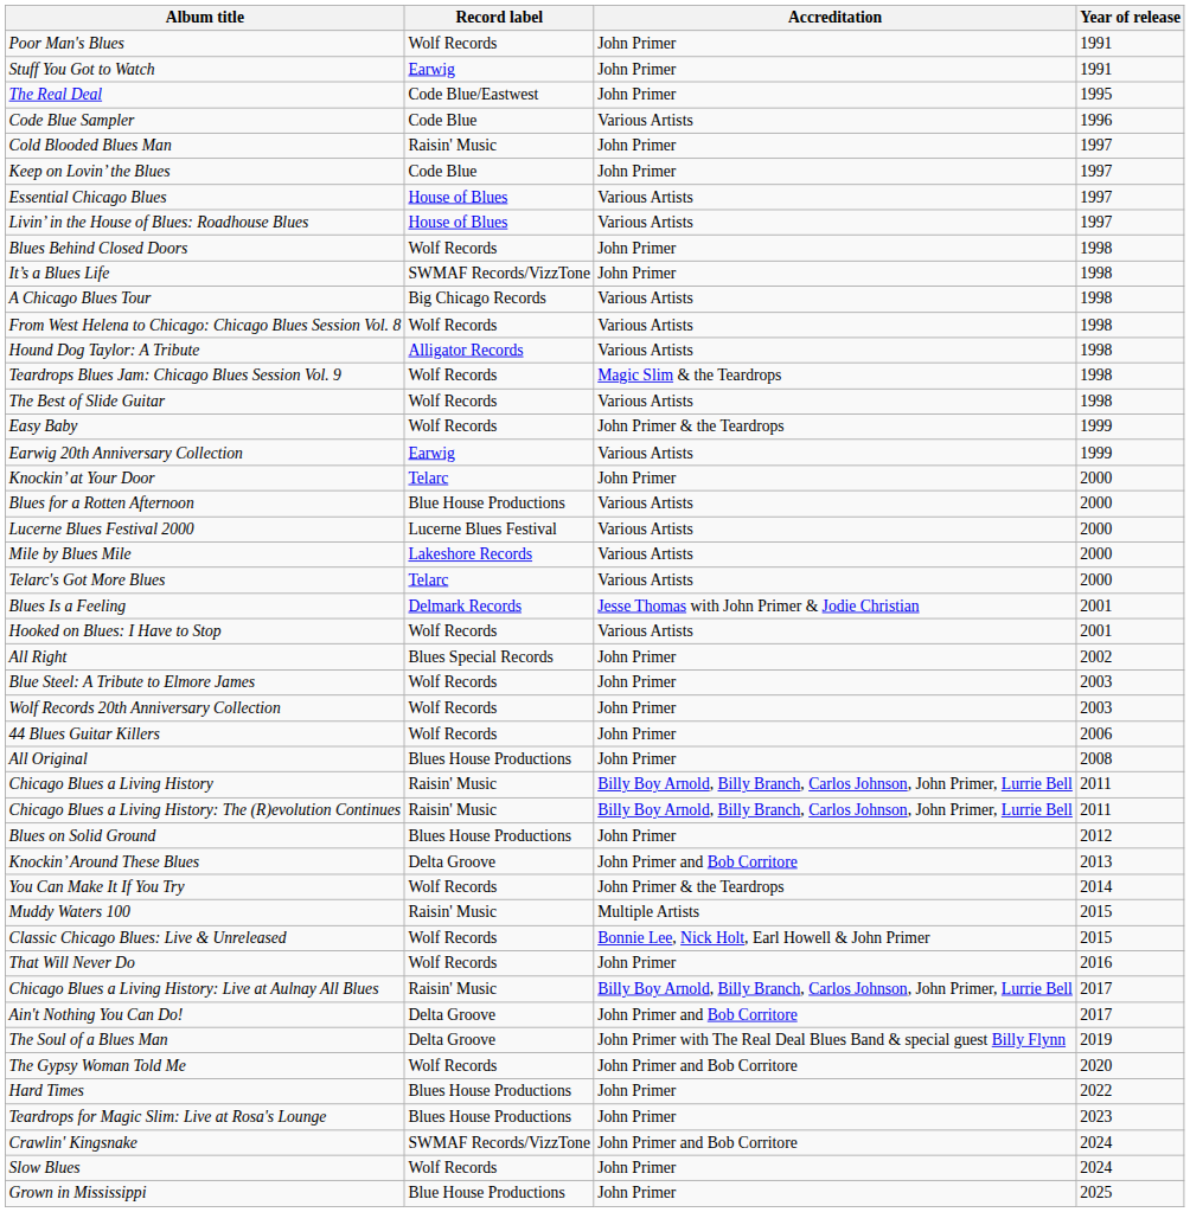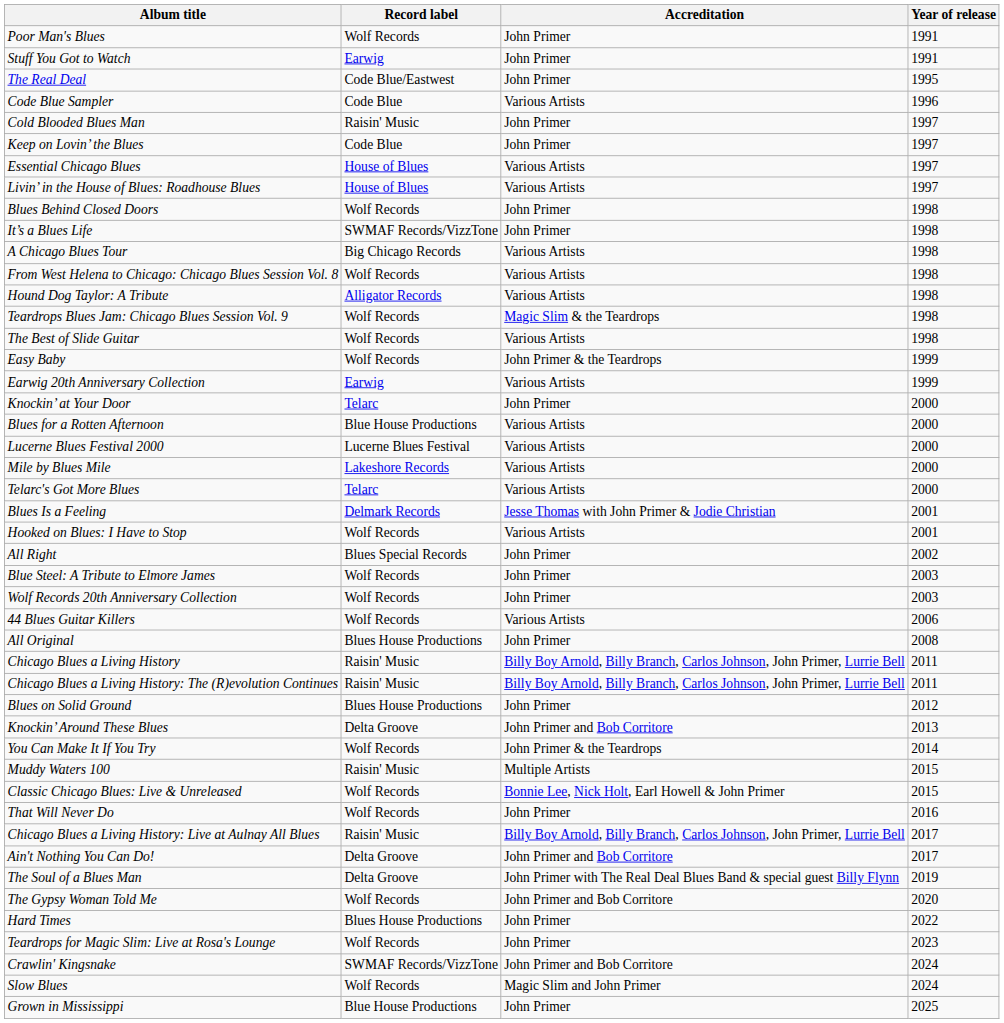44 Blues Guitar Killers | Accreditation: John Primer -> Various Artists
Teardrops for Magic Slim: Live at Rosa's Lounge | Record label: Blues House Productions -> Wolf Records
Slow Blues | Accreditation: John Primer -> Magic Slim and John Primer
